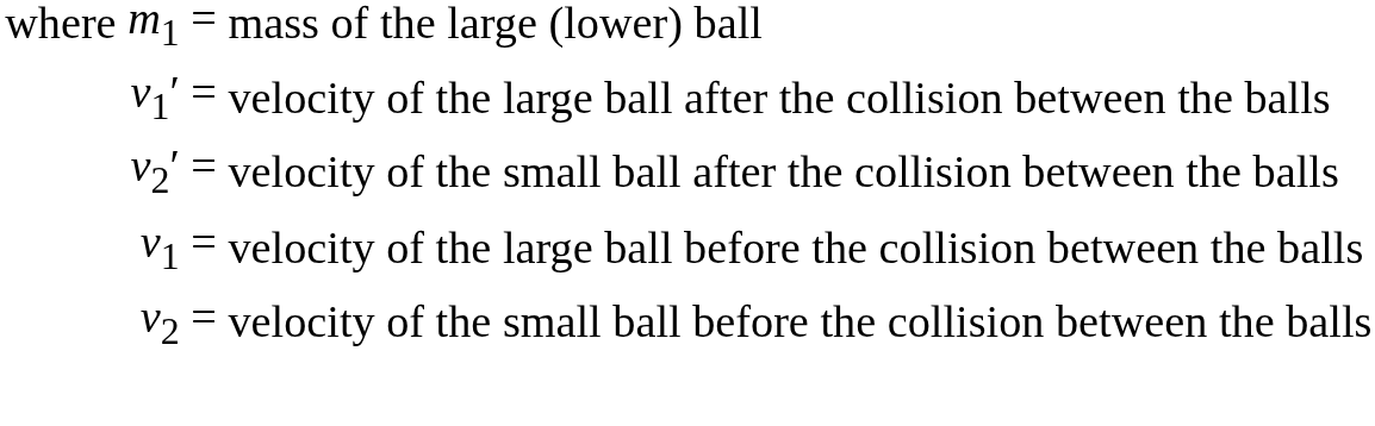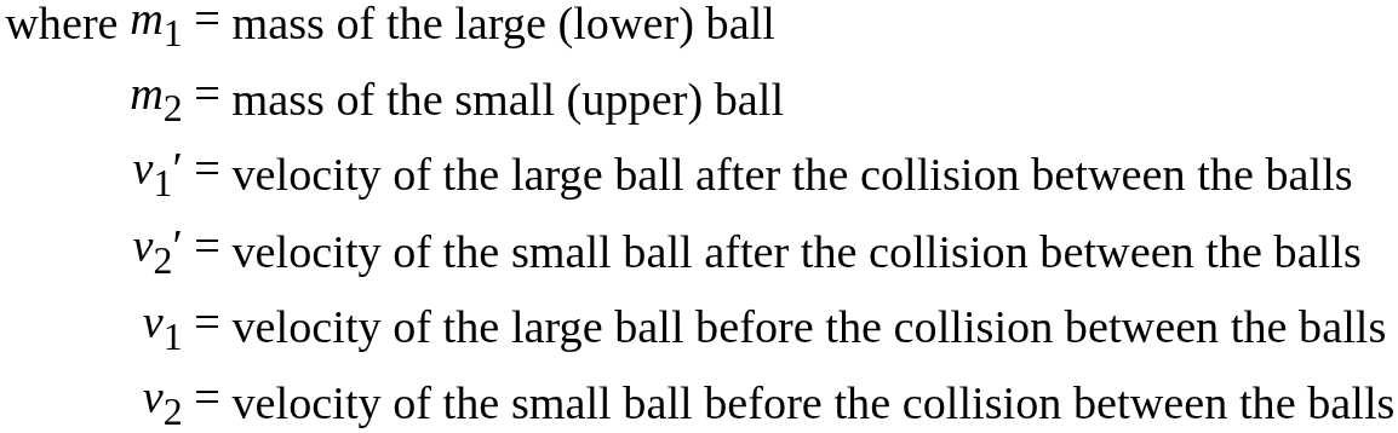+ row: m2 = | mass of the small (upper) ball
